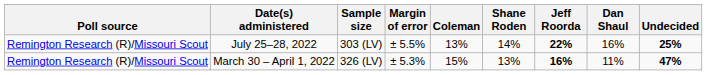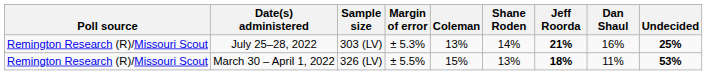July 25–28, 2022 | Margin of error: ± 5.5% -> ± 5.3%
July 25–28, 2022 | Jeff Roorda: 22% -> 21%
March 30 – April 1, 2022 | Margin of error: ± 5.3% -> ± 5.5%
March 30 – April 1, 2022 | Jeff Roorda: 16% -> 18%
March 30 – April 1, 2022 | Undecided: 47% -> 53%
